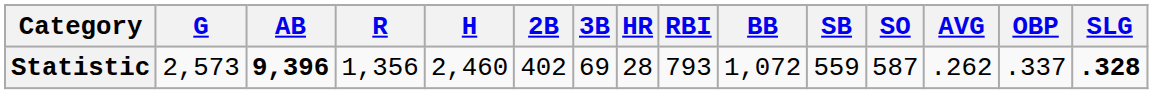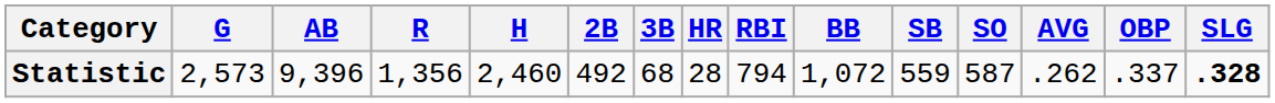Statistic | AB: bold -> normal
Statistic | 2B: 402 -> 492
Statistic | 3B: 69 -> 68
Statistic | RBI: 793 -> 794
